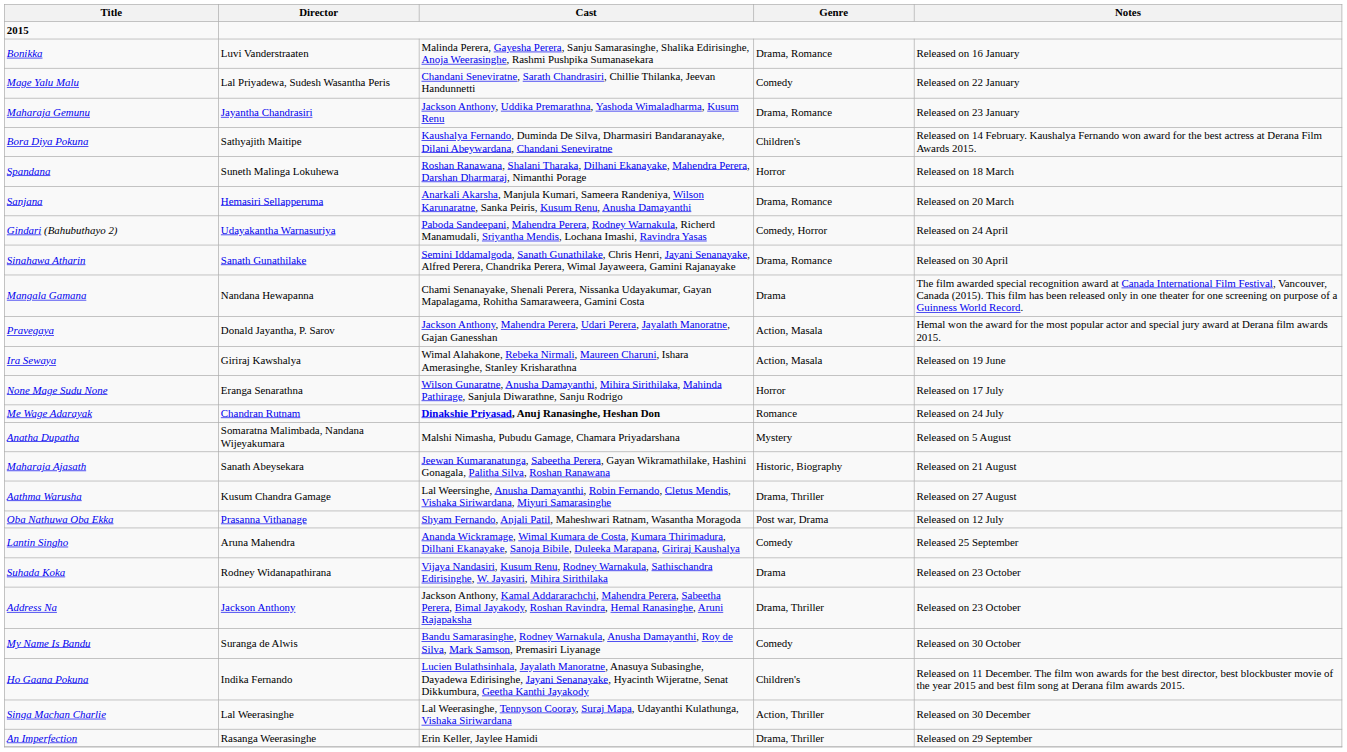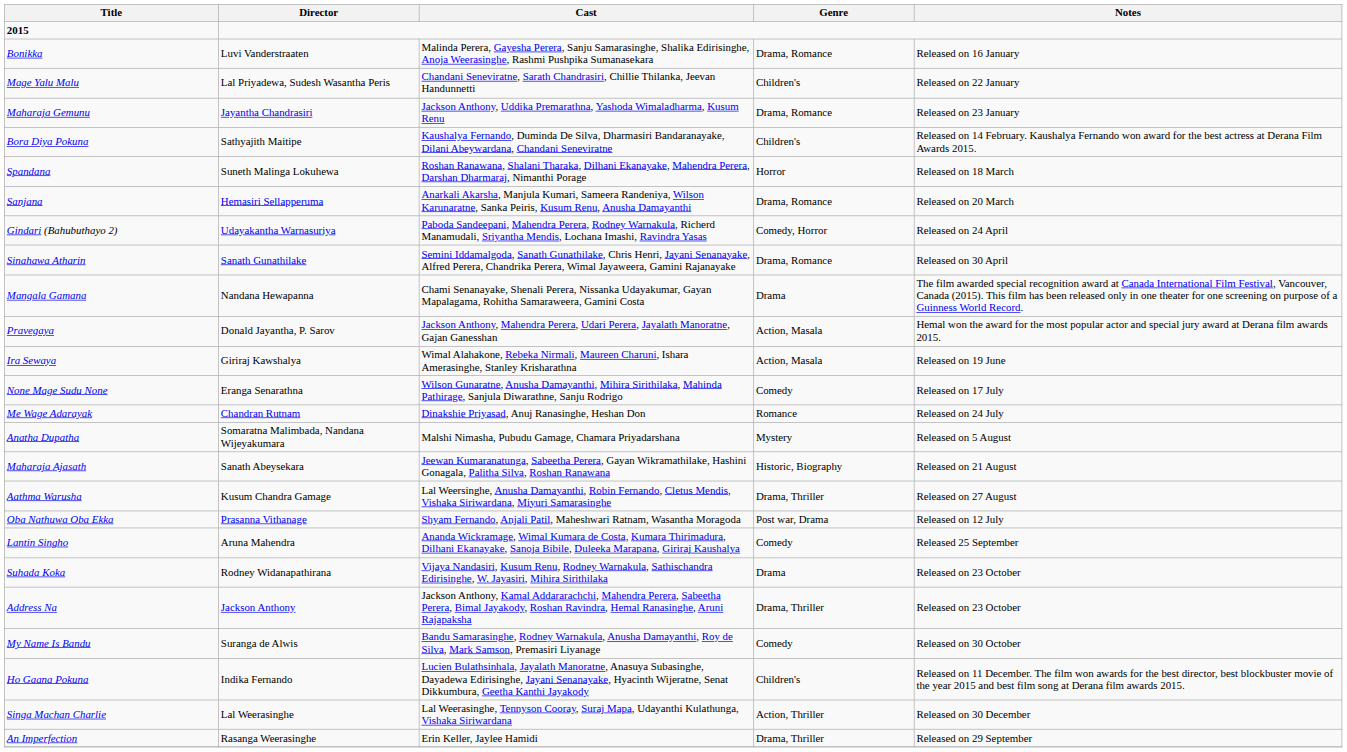Mage Yalu Malu | Genre: Comedy -> Children's
None Mage Sudu None | Genre: Horror -> Comedy
Me Wage Adarayak | Cast: bold -> normal
